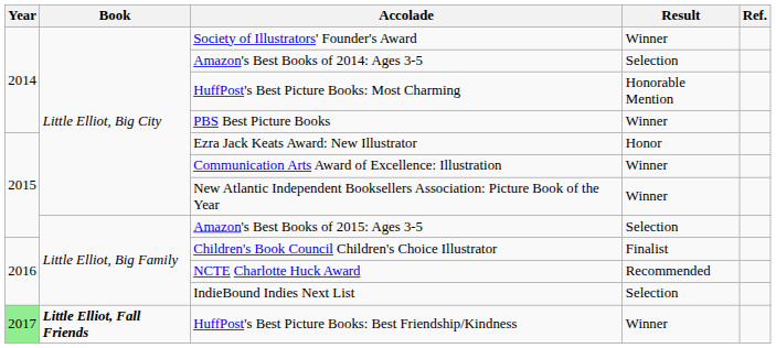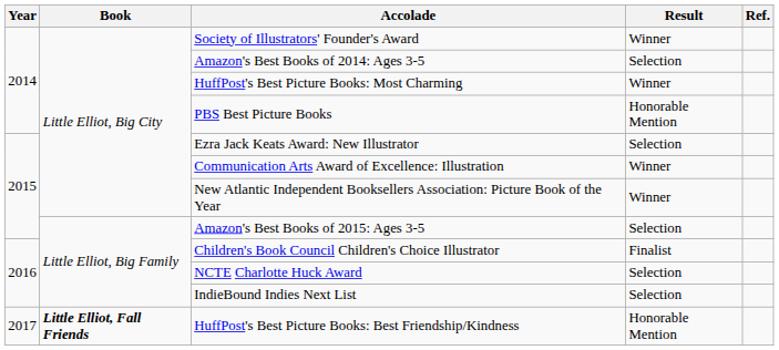HuffPost's Best Picture Books: Most Charming | Result: Honorable Mention -> Winner
PBS Best Picture Books | Result: Winner -> Honorable Mention
Ezra Jack Keats Award: New Illustrator | Result: Honor -> Selection
NCTE Charlotte Huck Award | Result: Recommended -> Selection
HuffPost's Best Picture Books: Best Friendship/Kindness | Year: lightgreen background -> no background
HuffPost's Best Picture Books: Best Friendship/Kindness | Result: Winner -> Honorable Mention
